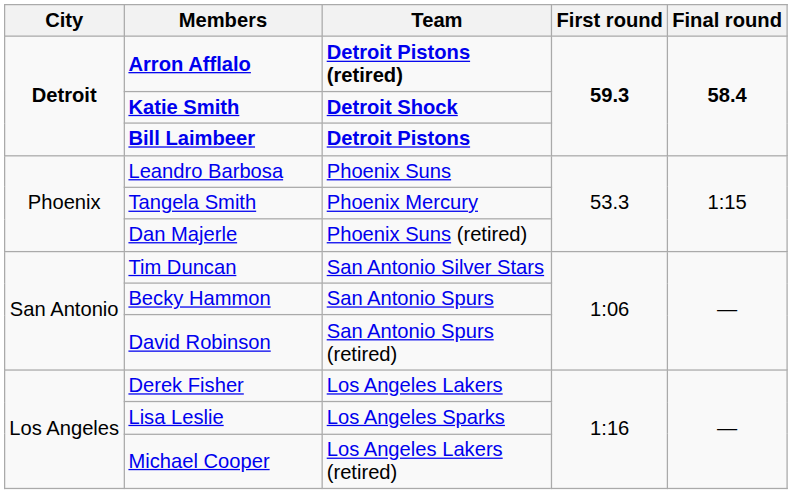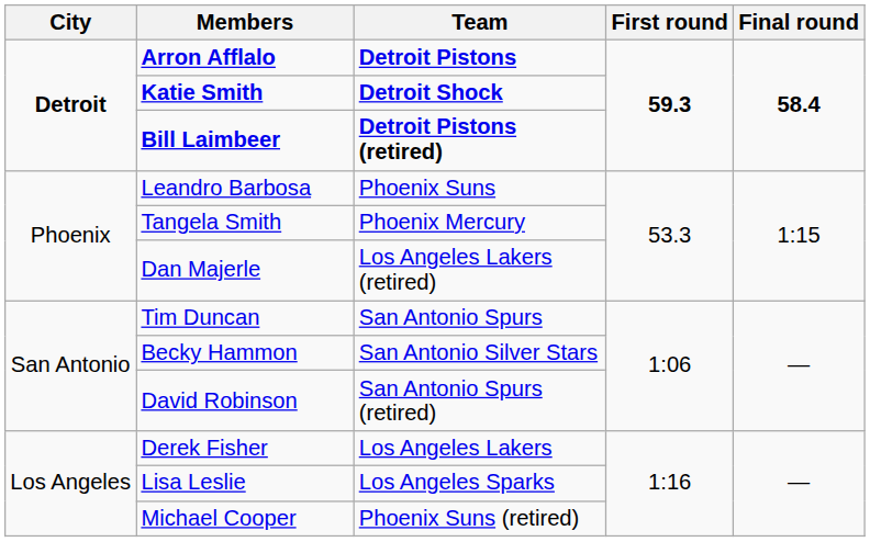Arron Afflalo | Team: Detroit Pistons (retired) -> Detroit Pistons
Bill Laimbeer | Team: Detroit Pistons -> Detroit Pistons (retired)
Dan Majerle | Team: Phoenix Suns (retired) -> Los Angeles Lakers (retired)
Tim Duncan | Team: San Antonio Silver Stars -> San Antonio Spurs
Becky Hammon | Team: San Antonio Spurs -> San Antonio Silver Stars
Michael Cooper | Team: Los Angeles Lakers (retired) -> Phoenix Suns (retired)
